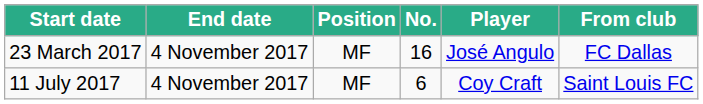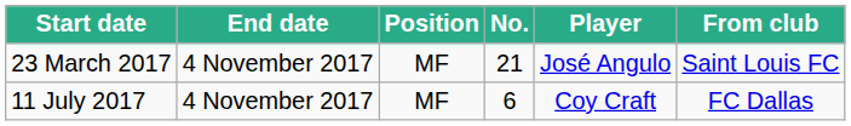23 March 2017 | No.: 16 -> 21
23 March 2017 | From club: FC Dallas -> Saint Louis FC
11 July 2017 | From club: Saint Louis FC -> FC Dallas
